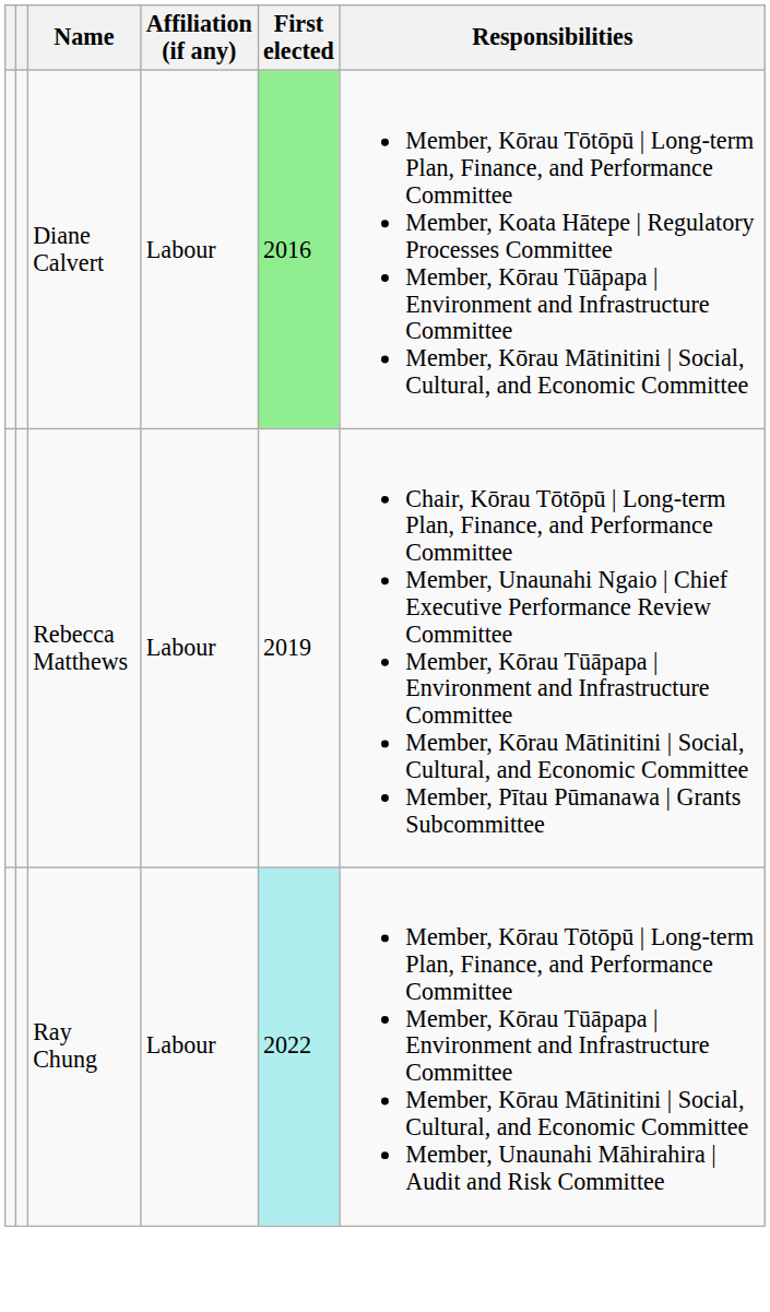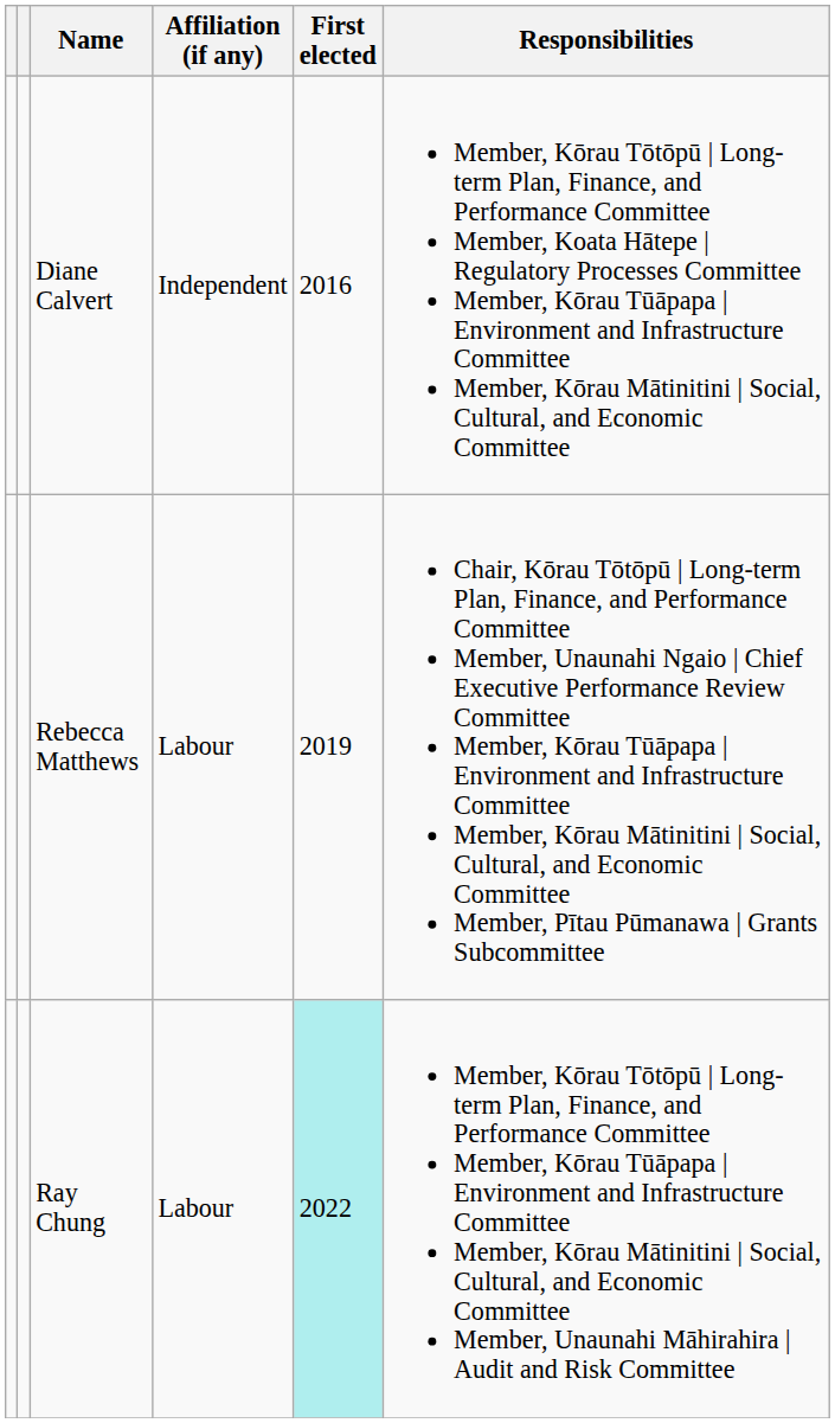Diane Calvert | Affiliation (if any): Labour -> Independent
Diane Calvert | First elected: lightgreen background -> no background
